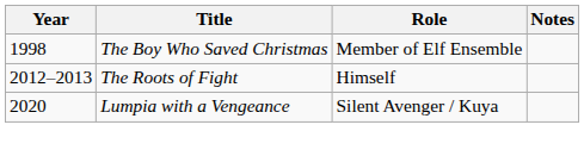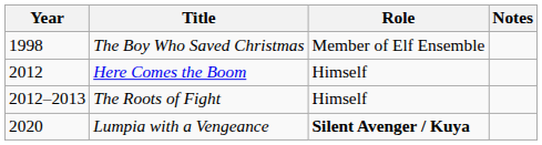+ row: 2012 | Here Comes the Boom | Himself
Lumpia with a Vengeance | Role: normal -> bold
